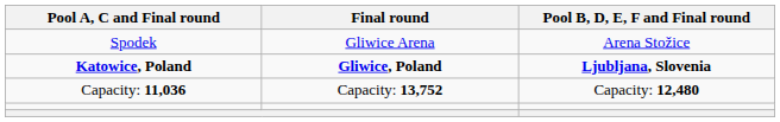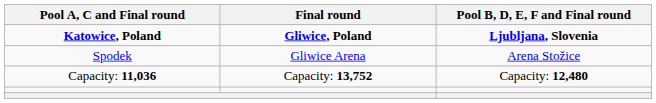rows swapped: Katowice, Poland <-> Spodek
